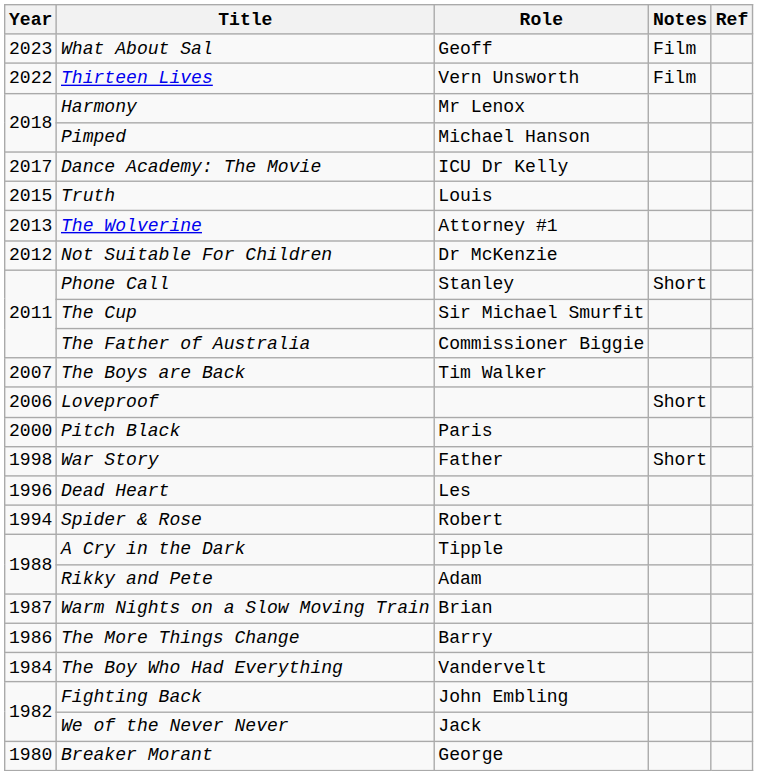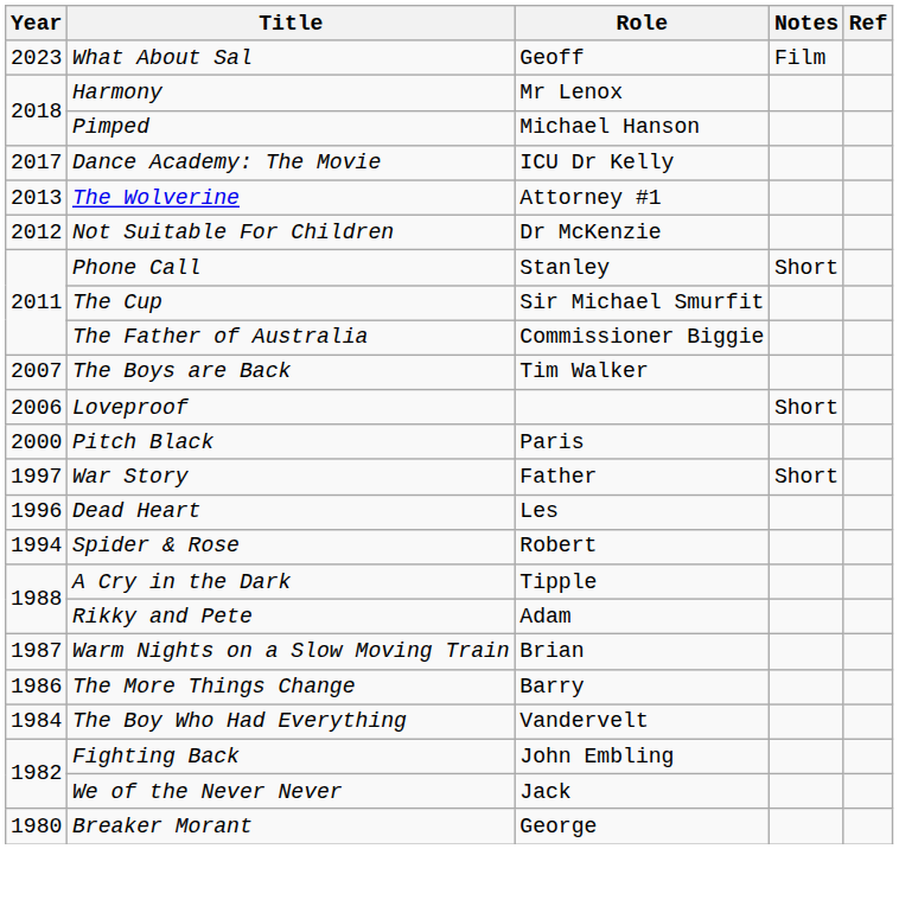- row: 2022 | Thirteen Lives | Vern Unsworth | Film
- row: 2015 | Truth | Louis
War Story | Year: 1998 -> 1997
